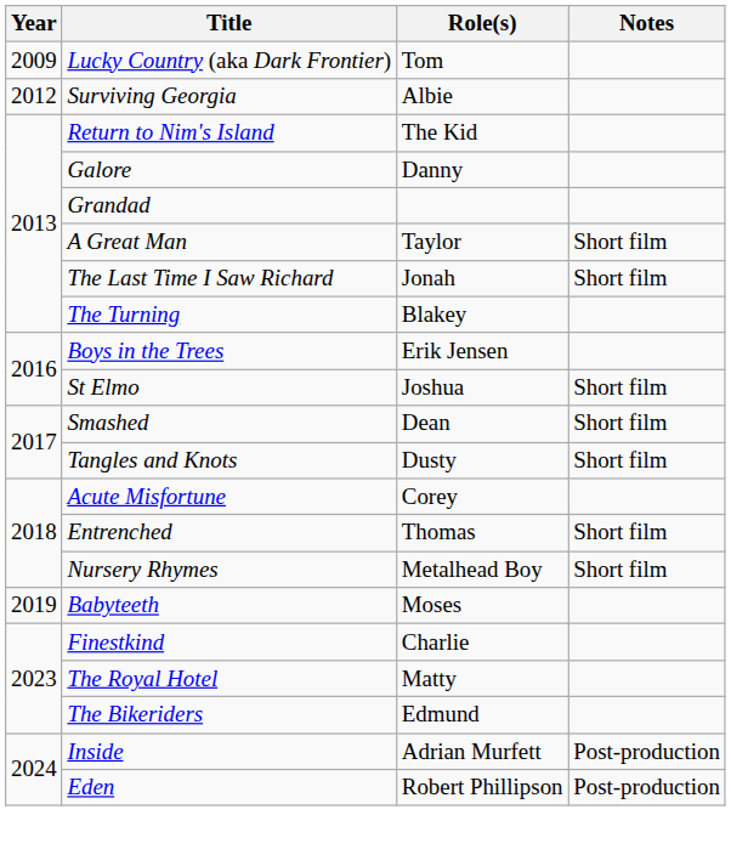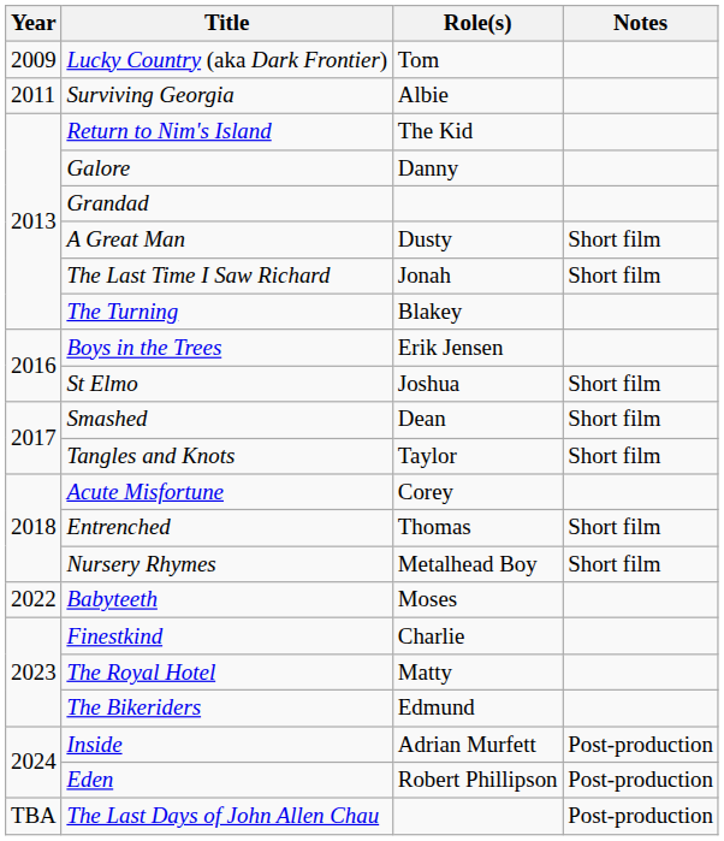Surviving Georgia | Year: 2012 -> 2011
A Great Man | Role(s): Taylor -> Dusty
Tangles and Knots | Role(s): Dusty -> Taylor
Babyteeth | Year: 2019 -> 2022
+ row: TBA | The Last Days of John Allen Chau | Post-production
